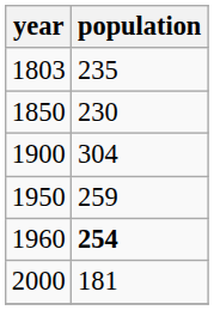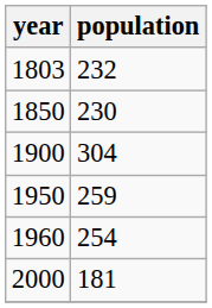1803 | population: 235 -> 232
1960 | population: bold -> normal
